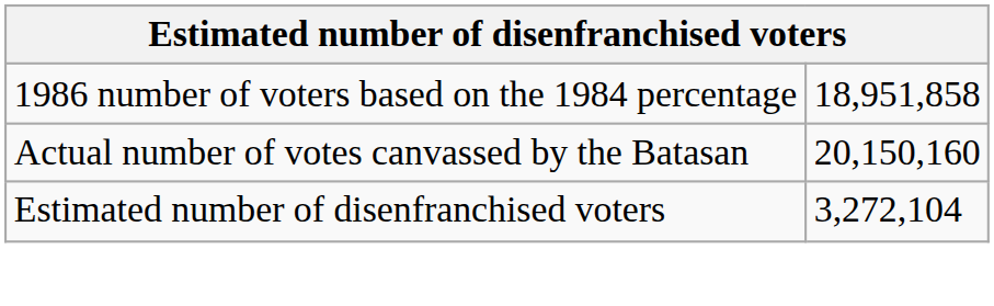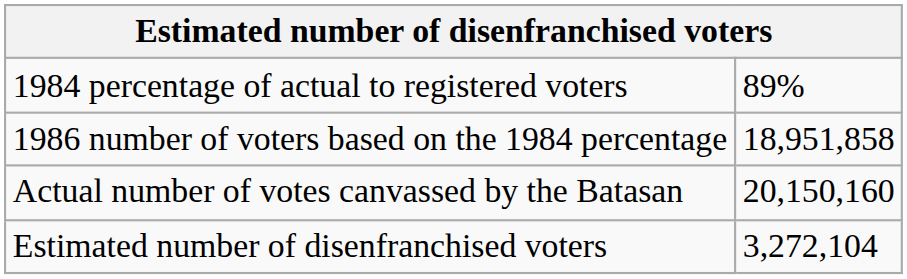+ row: 1984 percentage of actual to registered voters | 89%
